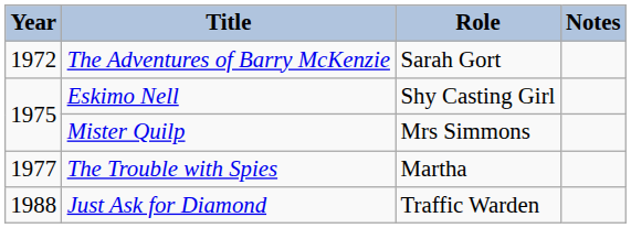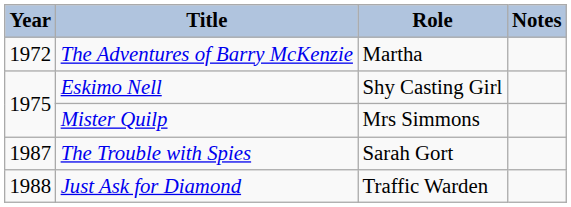The Adventures of Barry McKenzie | Role: Sarah Gort -> Martha
The Trouble with Spies | Year: 1977 -> 1987
The Trouble with Spies | Role: Martha -> Sarah Gort
